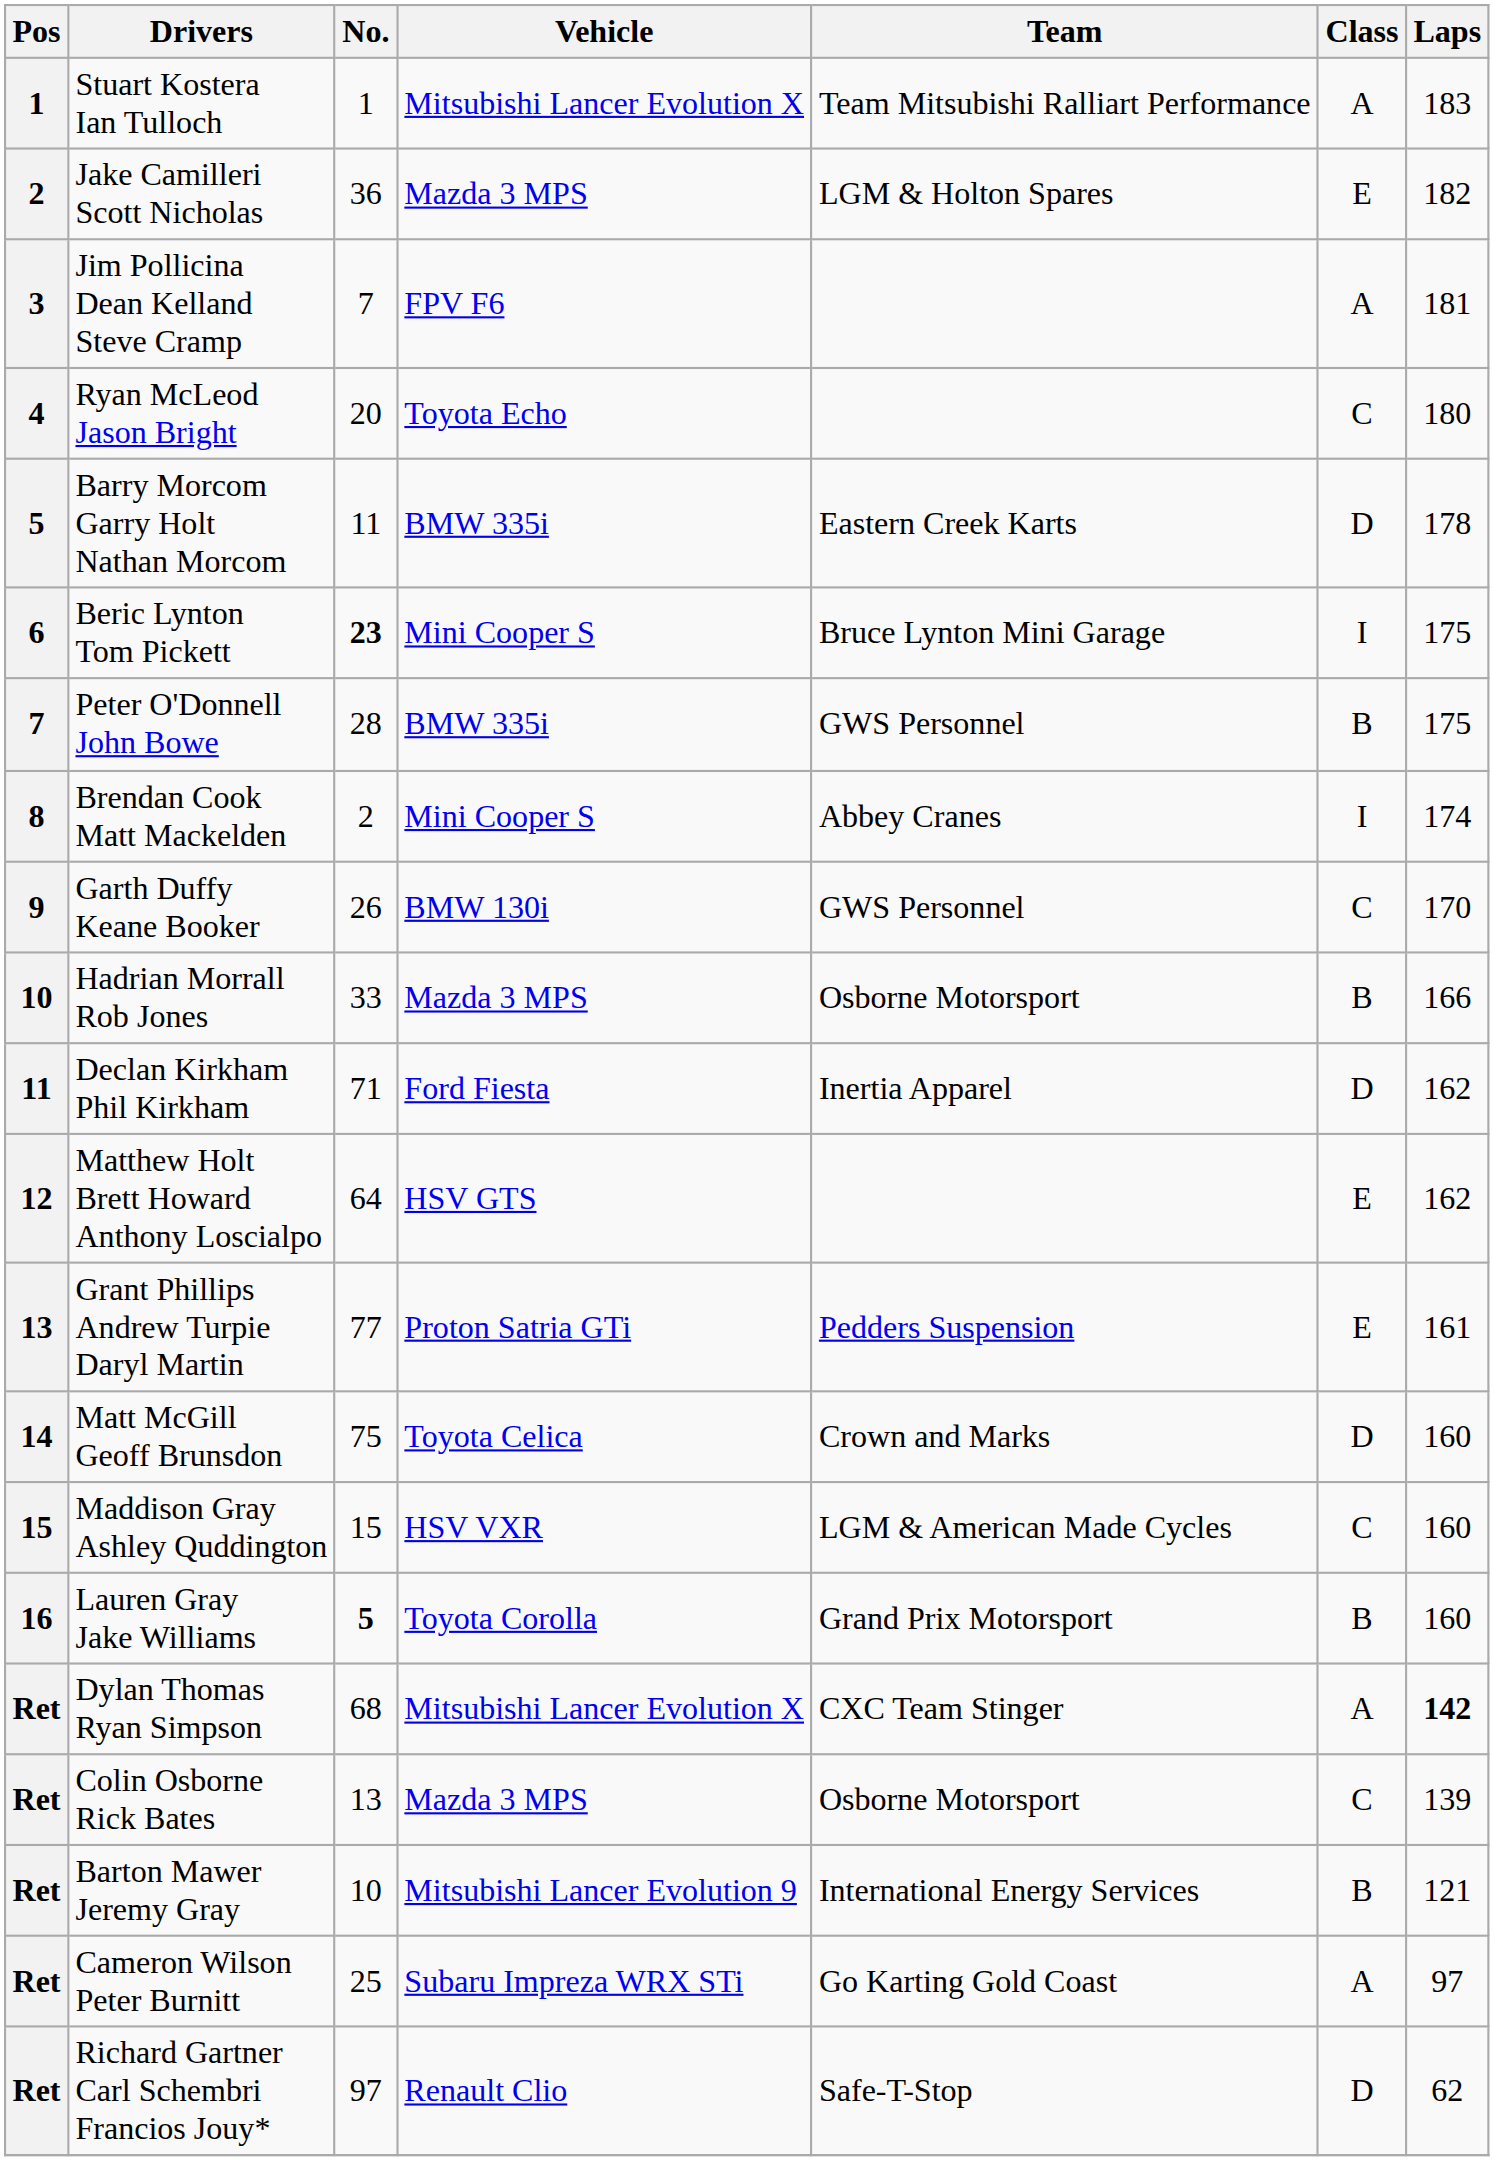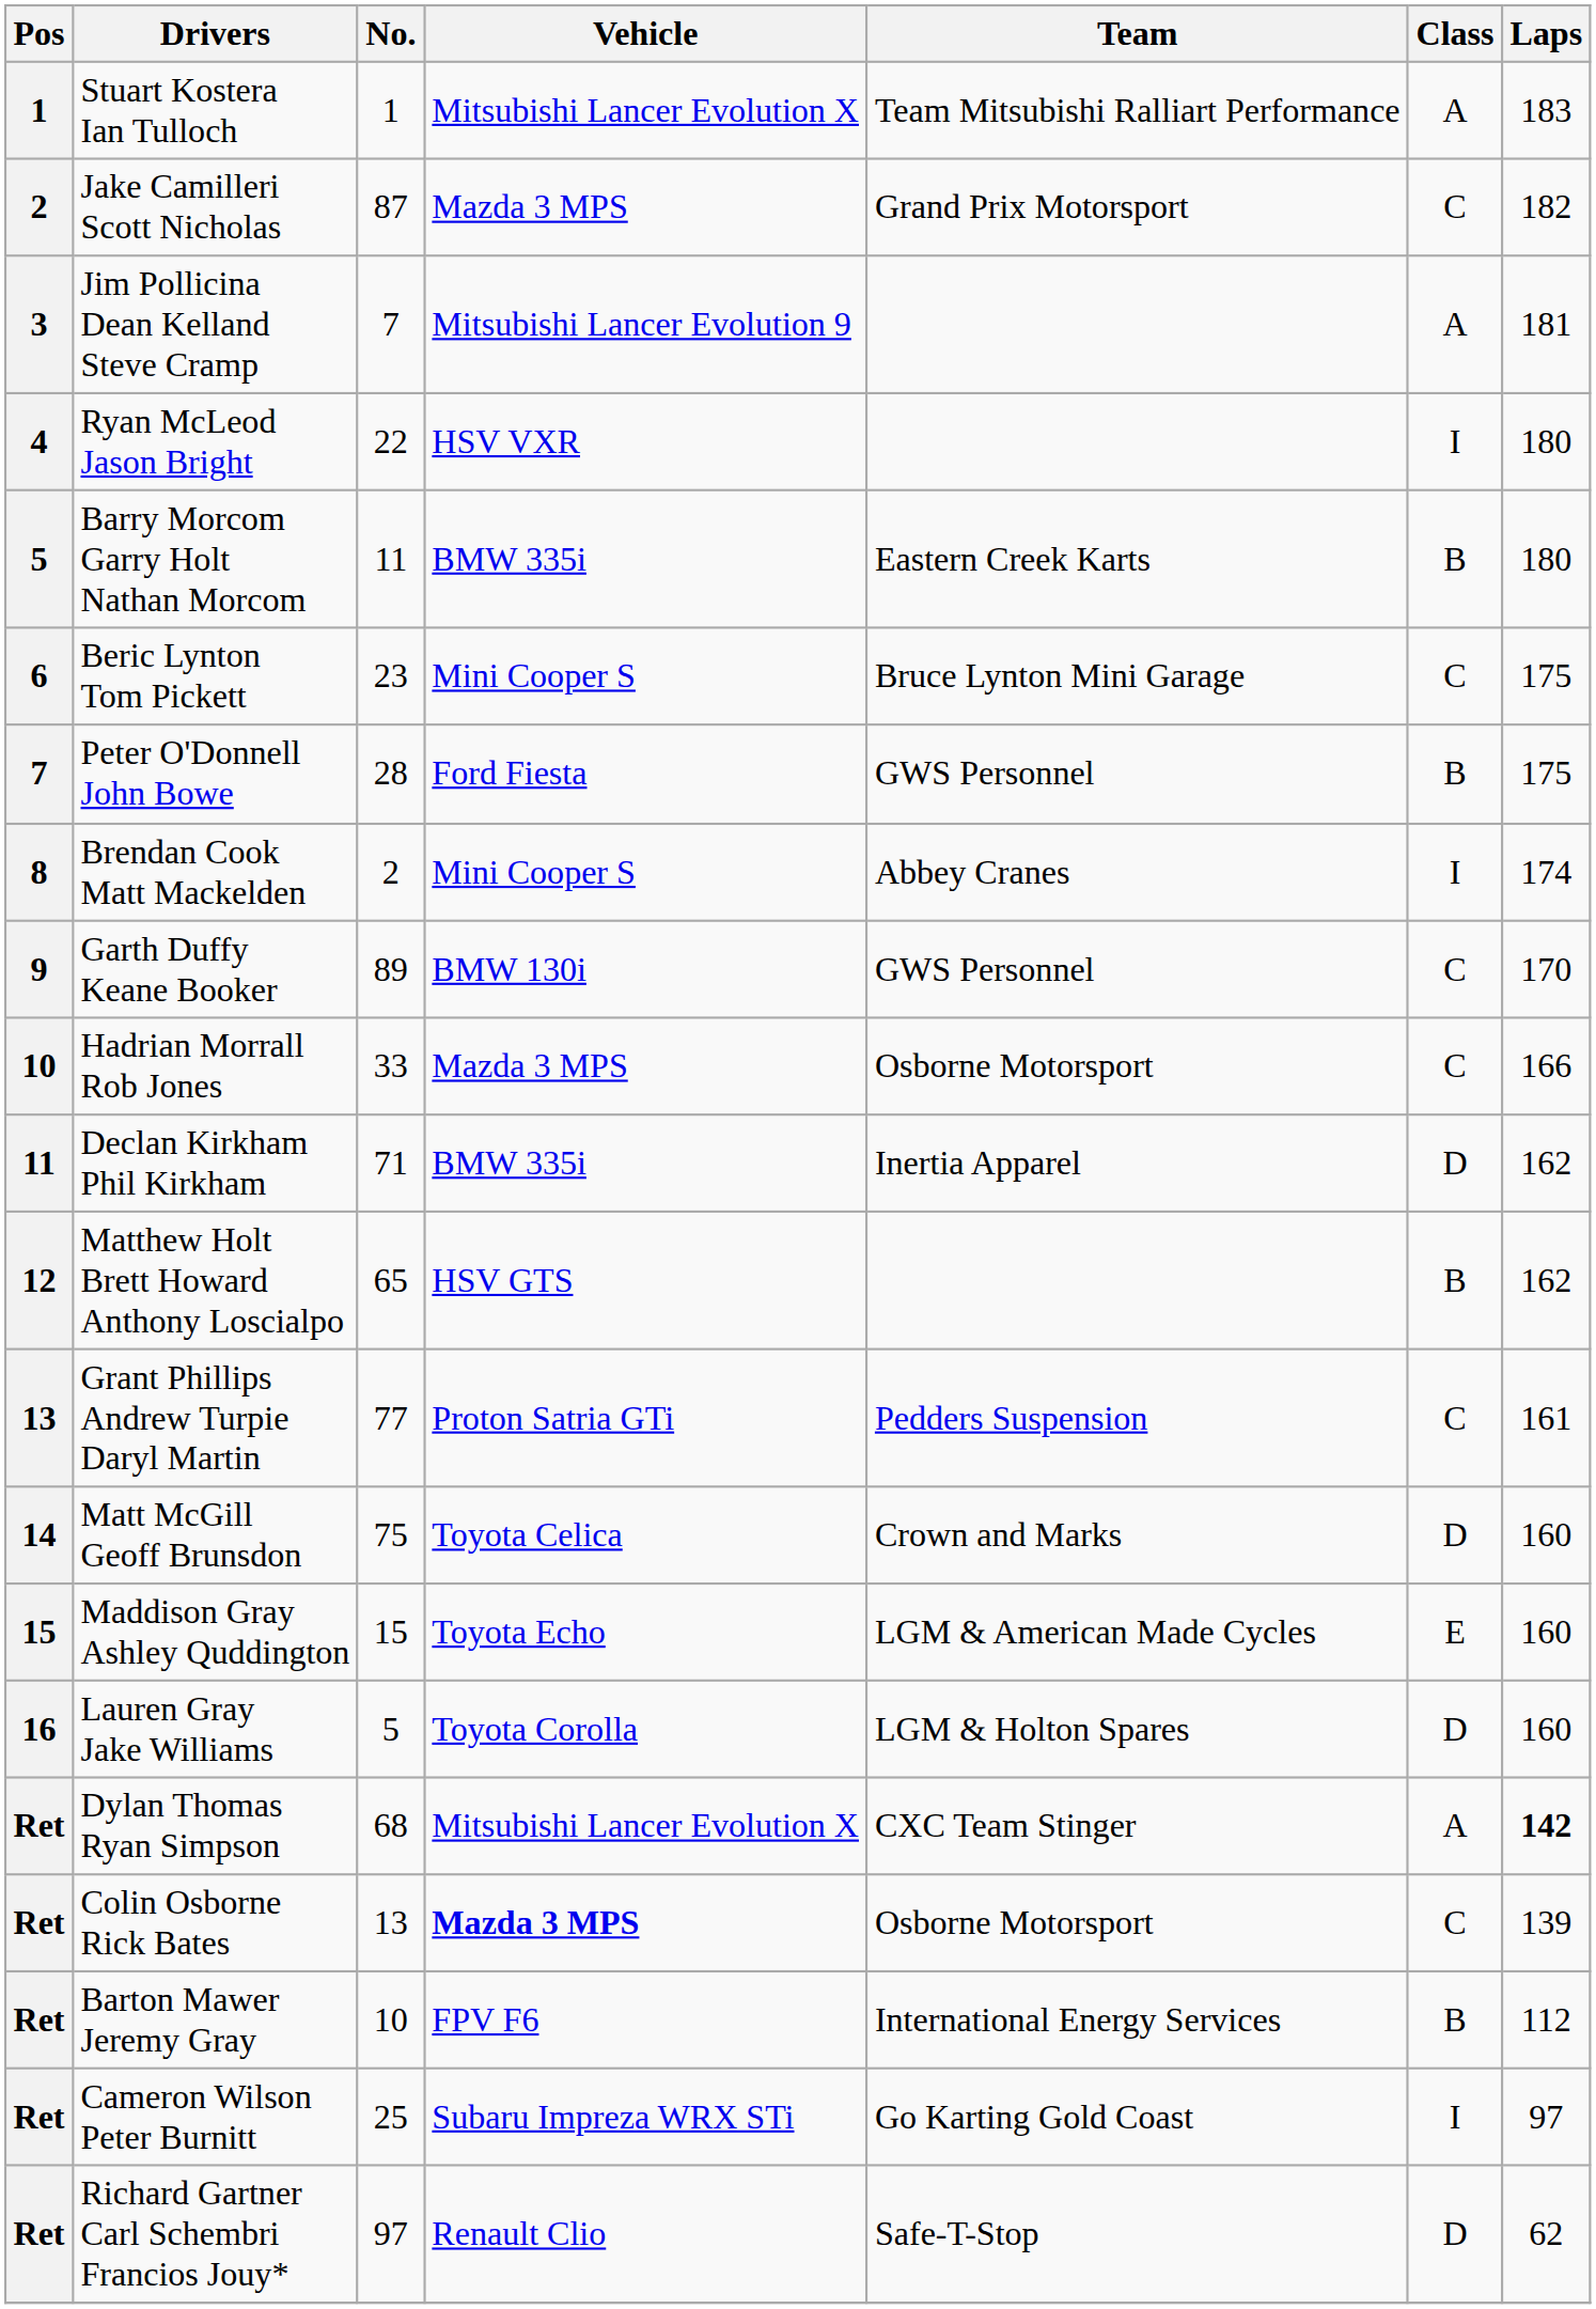Jake Camilleri Scott Nicholas | No.: 36 -> 87
Jake Camilleri Scott Nicholas | Team: LGM & Holton Spares -> Grand Prix Motorsport
Jake Camilleri Scott Nicholas | Class: E -> C
Jim Pollicina Dean Kelland Steve Cramp | Vehicle: FPV F6 -> Mitsubishi Lancer Evolution 9
Ryan McLeod Jason Bright | No.: 20 -> 22
Ryan McLeod Jason Bright | Vehicle: Toyota Echo -> HSV VXR
Ryan McLeod Jason Bright | Class: C -> I
Barry Morcom Garry Holt Nathan Morcom | Class: D -> B
Barry Morcom Garry Holt Nathan Morcom | Laps: 178 -> 180
Beric Lynton Tom Pickett | No.: bold -> normal
Beric Lynton Tom Pickett | Class: I -> C
Peter O'Donnell John Bowe | Vehicle: BMW 335i -> Ford Fiesta
Garth Duffy Keane Booker | No.: 26 -> 89
Hadrian Morrall Rob Jones | Class: B -> C
Declan Kirkham Phil Kirkham | Vehicle: Ford Fiesta -> BMW 335i
Matthew Holt Brett Howard Anthony Loscialpo | No.: 64 -> 65
Matthew Holt Brett Howard Anthony Loscialpo | Class: E -> B
Grant Phillips Andrew Turpie Daryl Martin | Class: E -> C
Maddison Gray Ashley Quddington | Vehicle: HSV VXR -> Toyota Echo
Maddison Gray Ashley Quddington | Class: C -> E
Lauren Gray Jake Williams | No.: bold -> normal
Lauren Gray Jake Williams | Team: Grand Prix Motorsport -> LGM & Holton Spares
Lauren Gray Jake Williams | Class: B -> D
Colin Osborne Rick Bates | Vehicle: normal -> bold
Barton Mawer Jeremy Gray | Vehicle: Mitsubishi Lancer Evolution 9 -> FPV F6
Barton Mawer Jeremy Gray | Laps: 121 -> 112
Cameron Wilson Peter Burnitt | Class: A -> I
